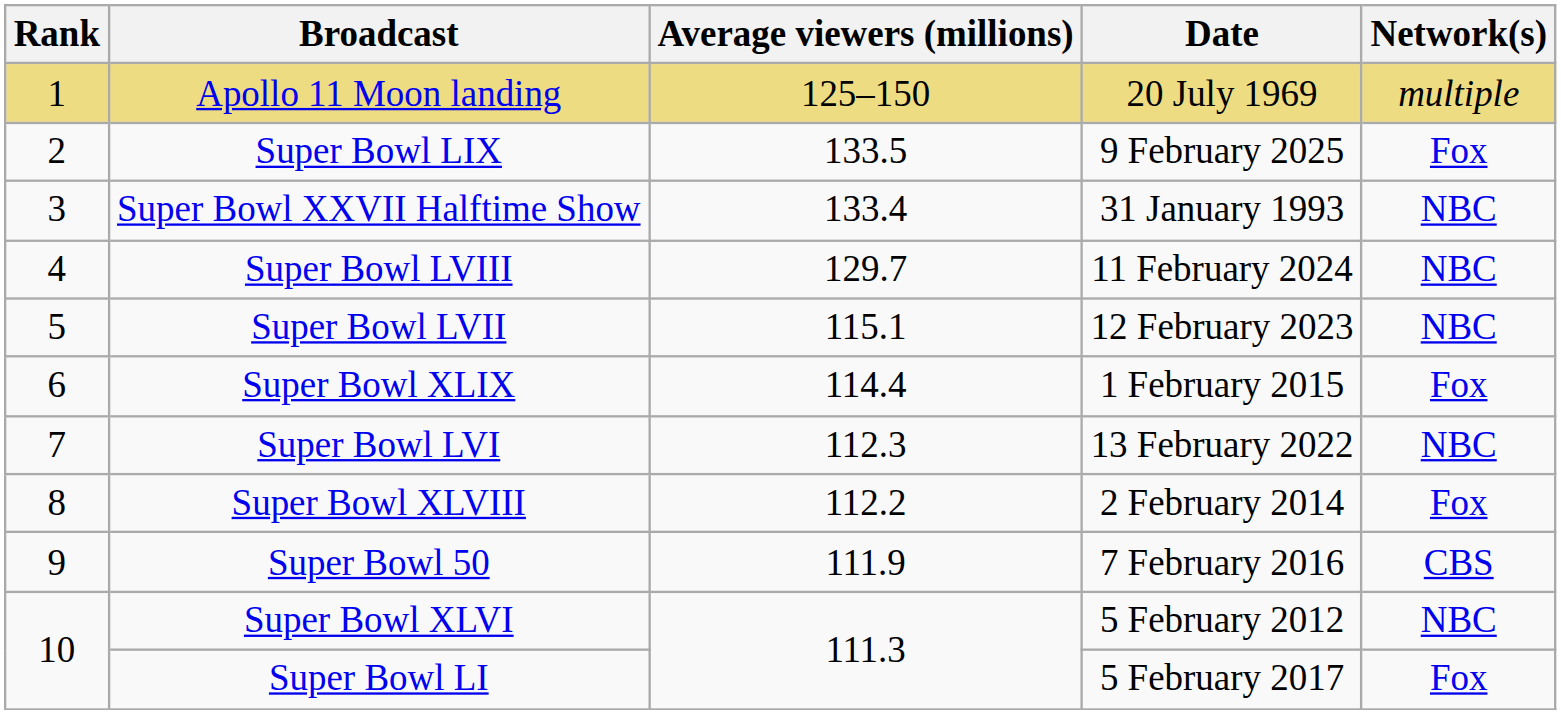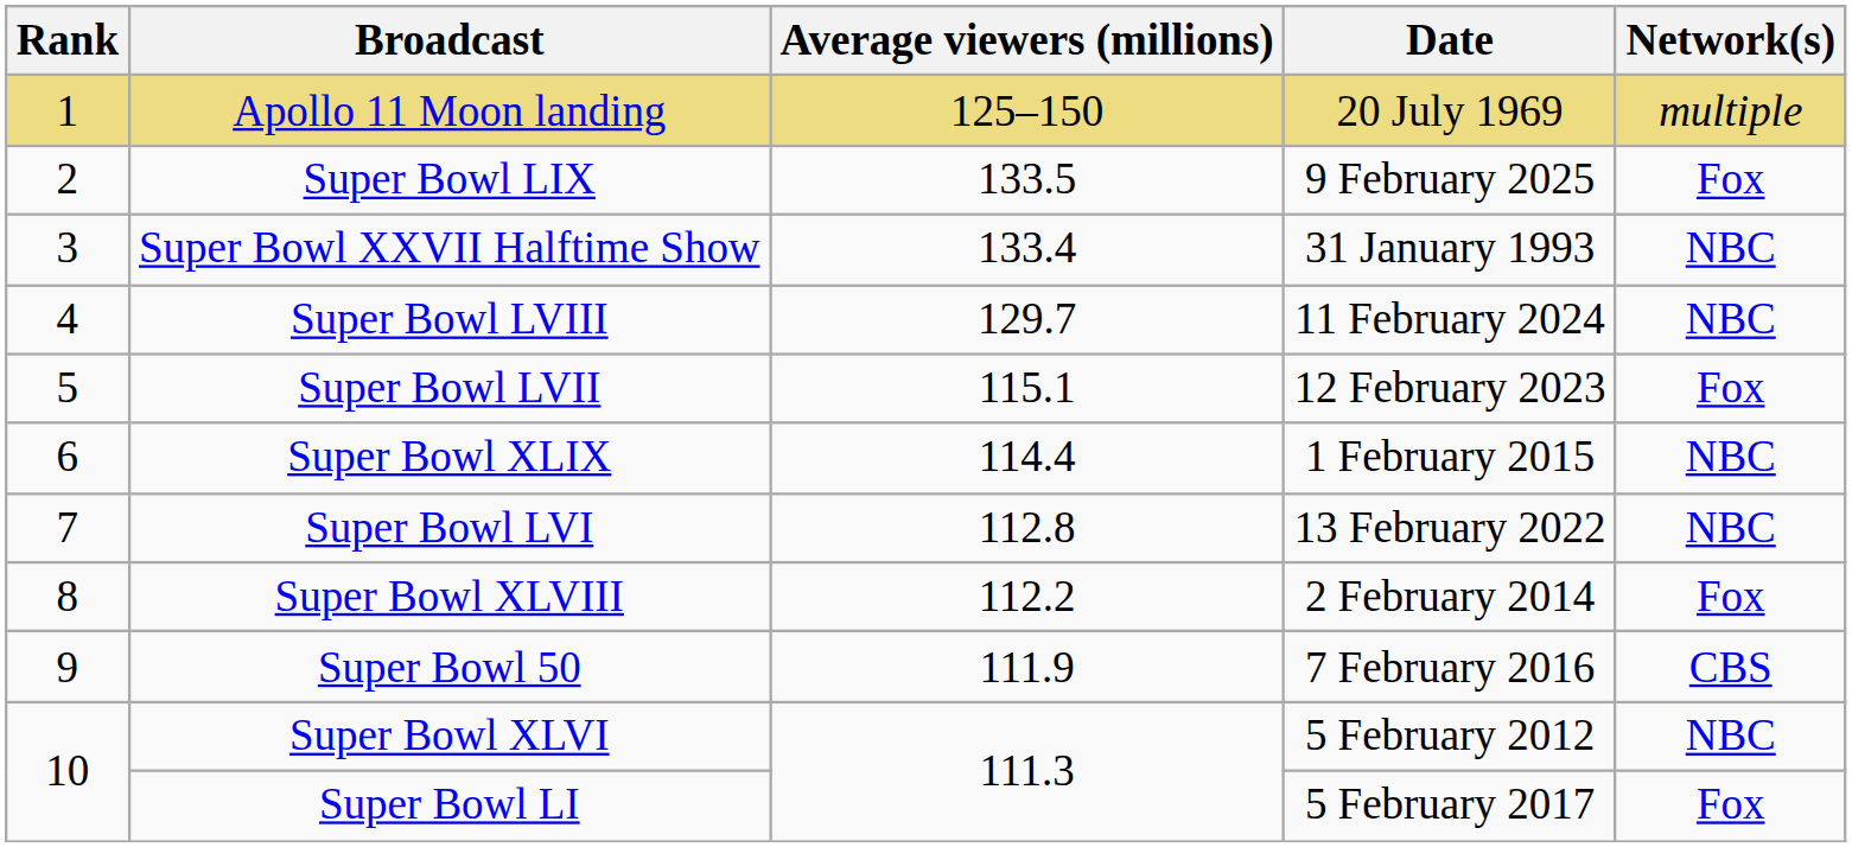Super Bowl LVII | Network(s): NBC -> Fox
Super Bowl XLIX | Network(s): Fox -> NBC
Super Bowl LVI | Average viewers (millions): 112.3 -> 112.8
